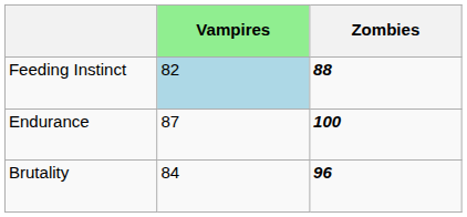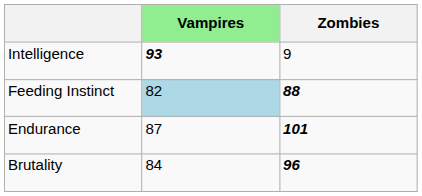+ row: Intelligence | 93 | 9
Endurance | Zombies: 100 -> 101
